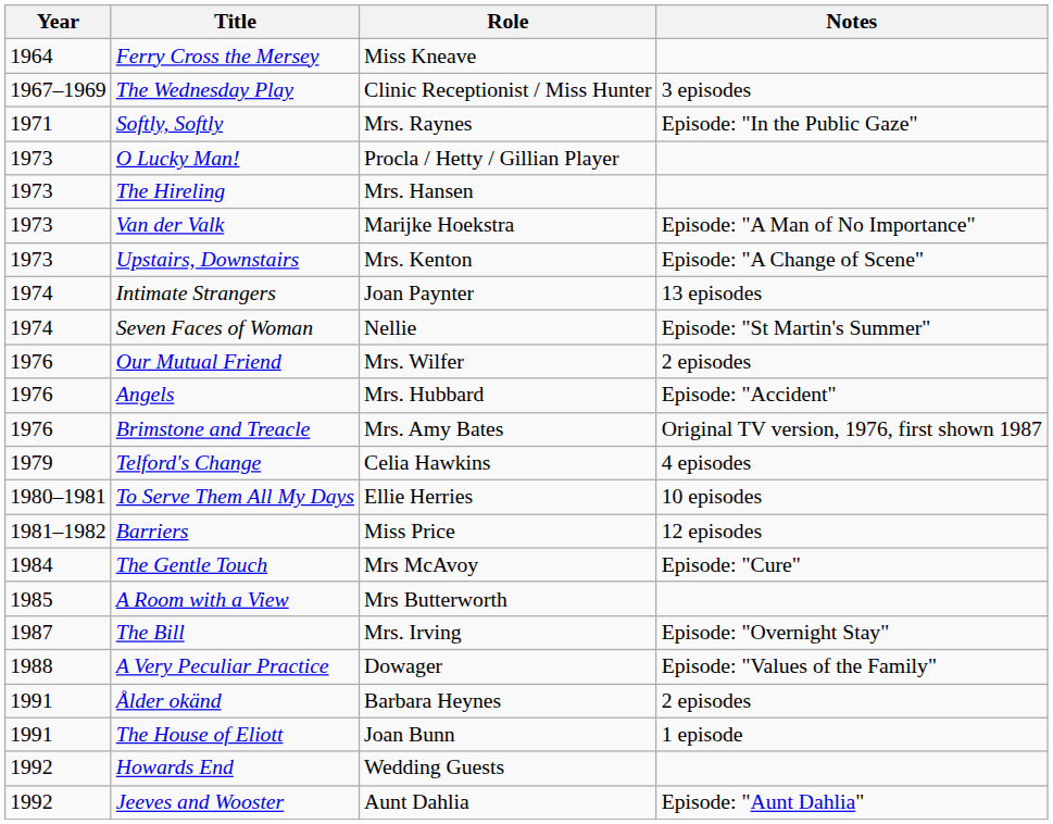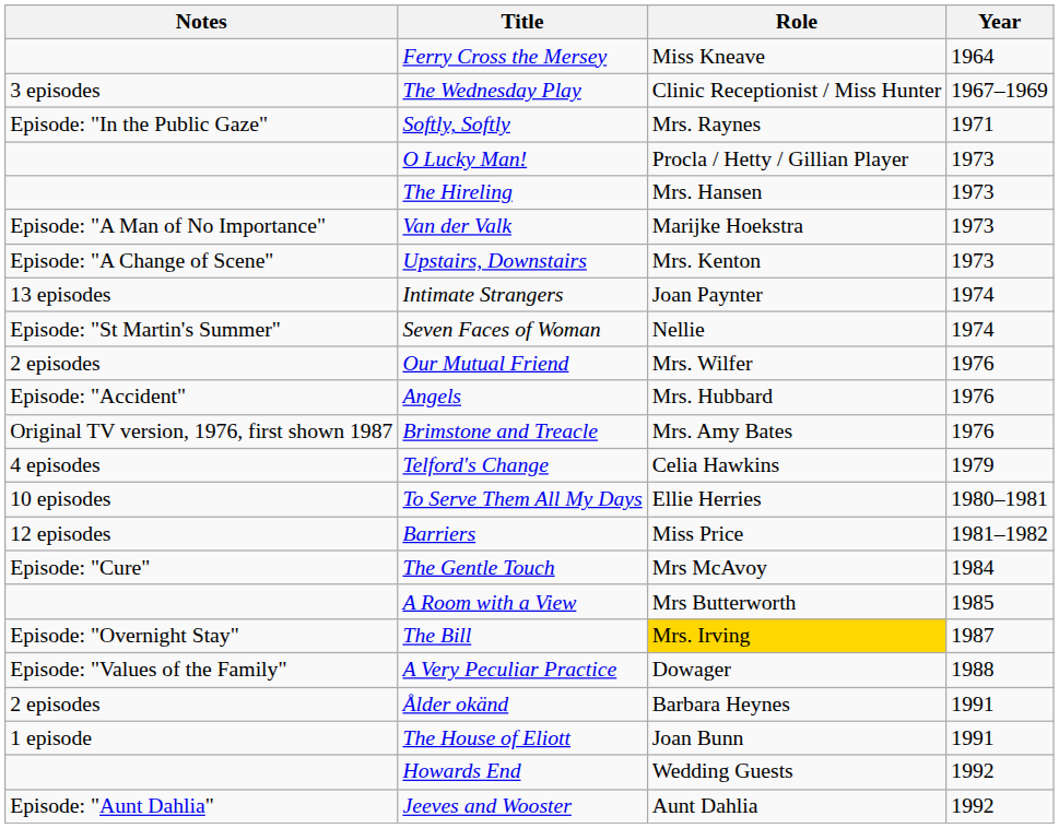columns swapped: Year <-> Notes
The Bill | Role: no background -> gold background
